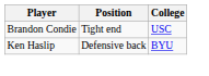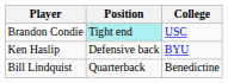Brandon Condie | Position: no background -> paleturquoise background
+ row: Bill Lindquist | Quarterback | Benedictine
